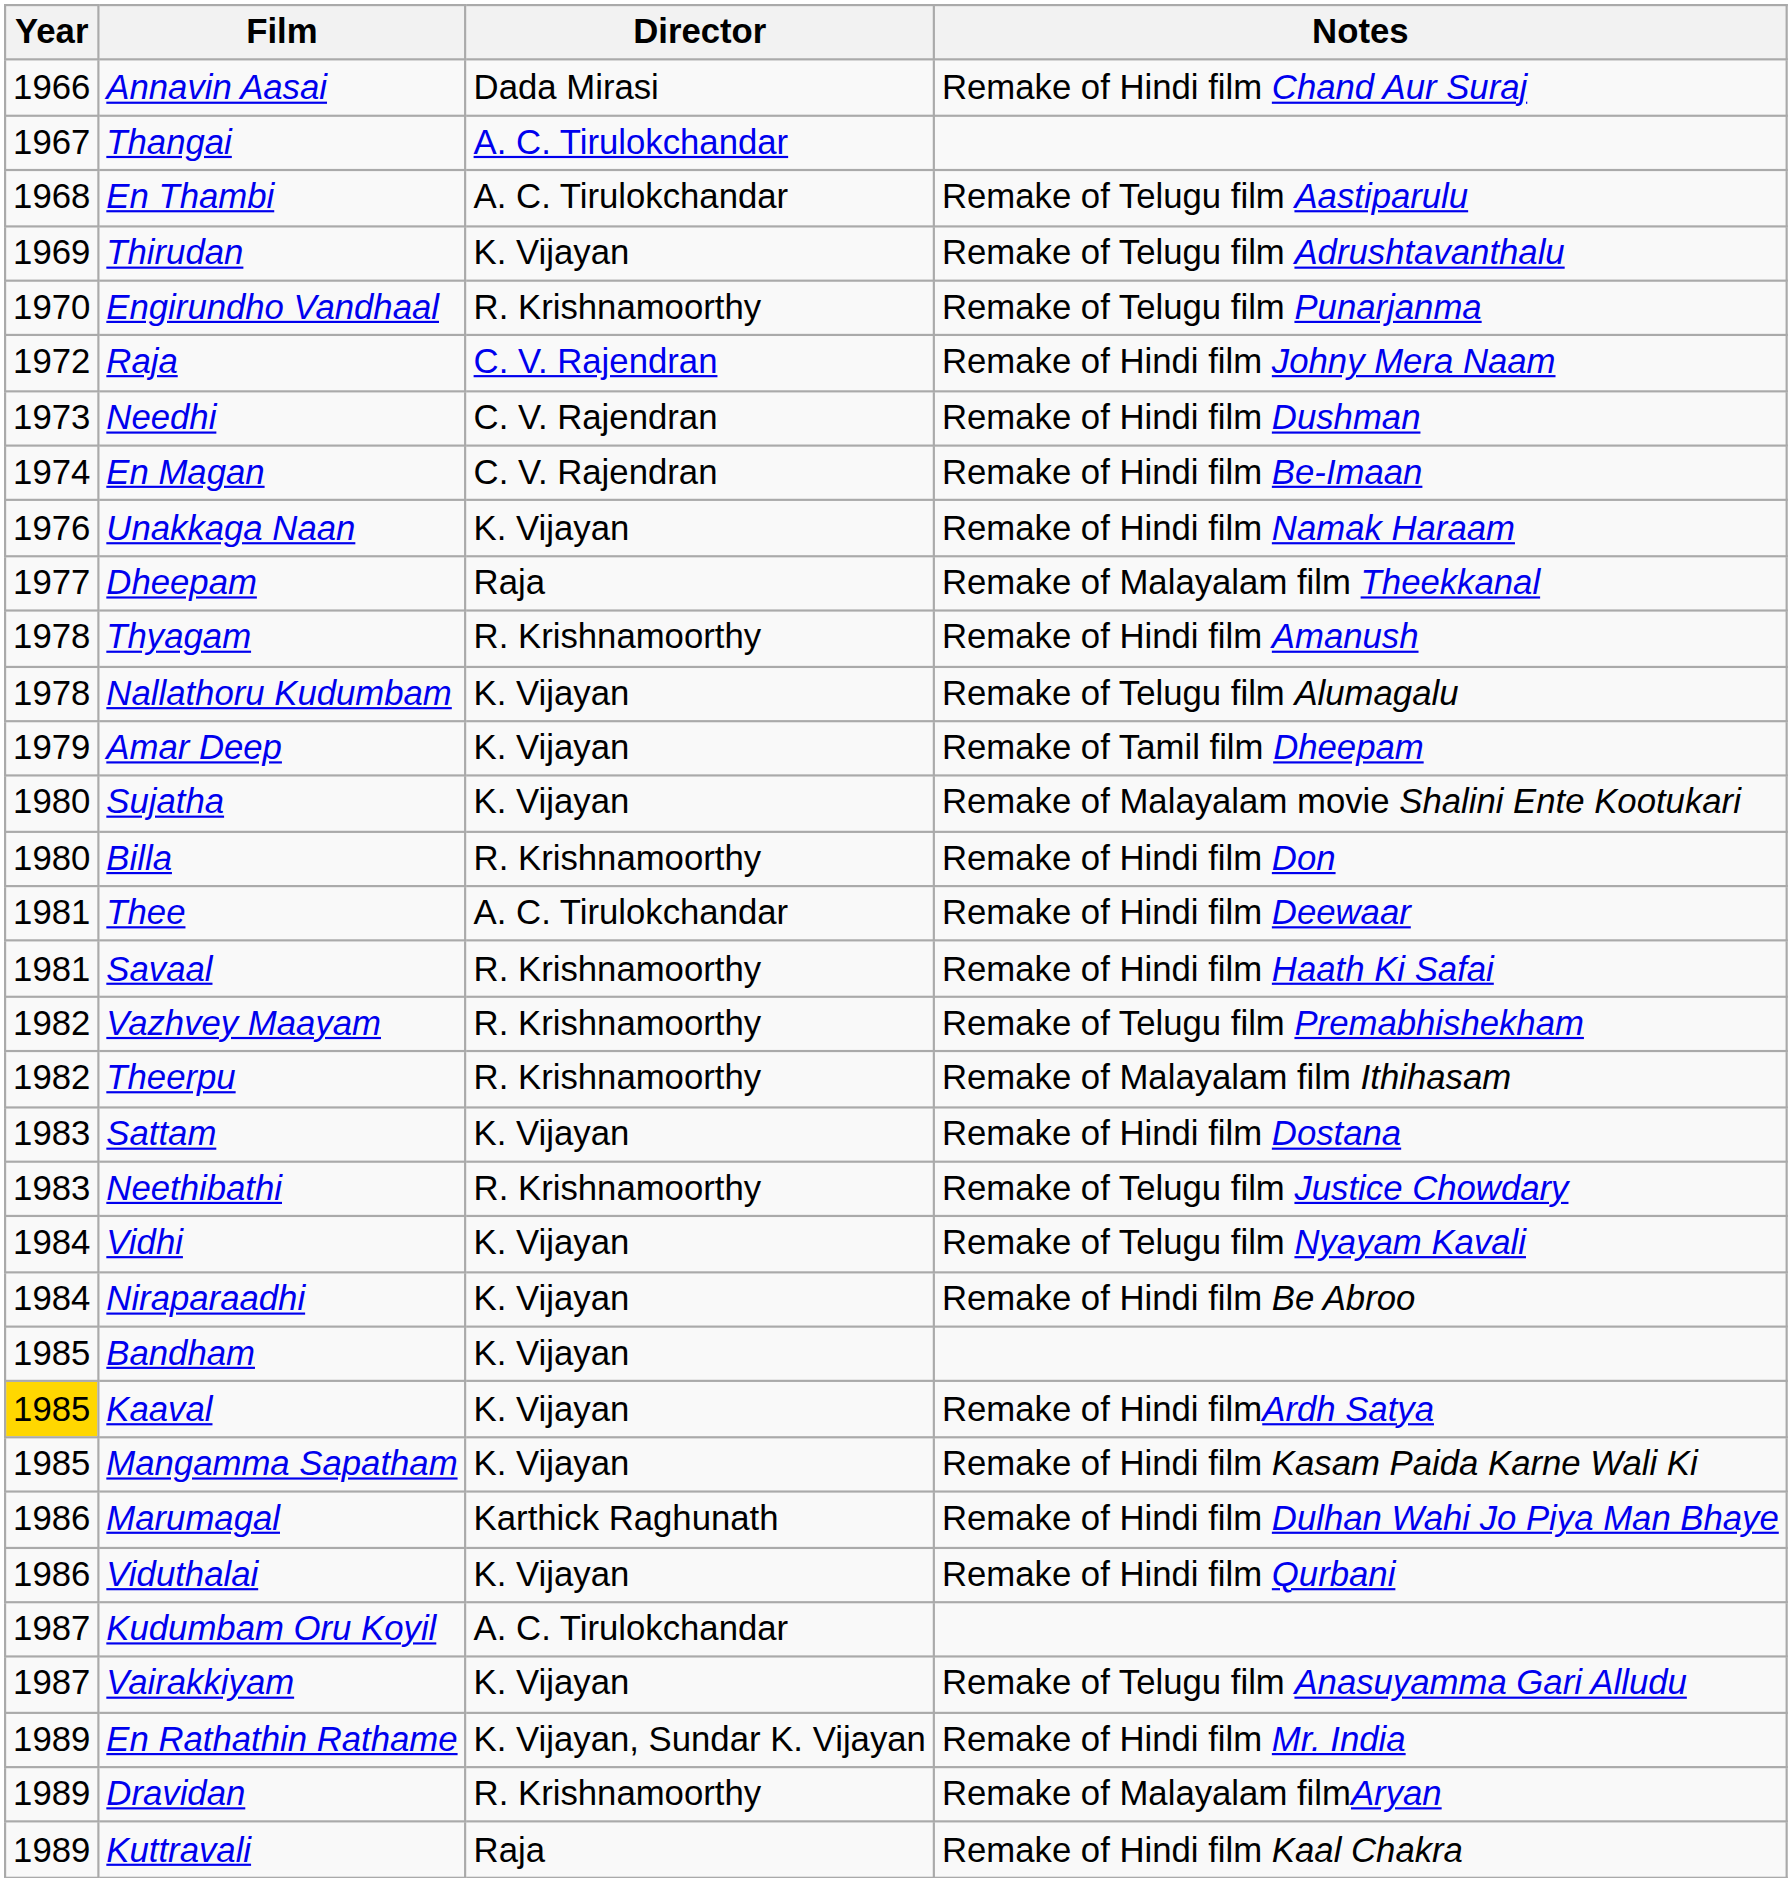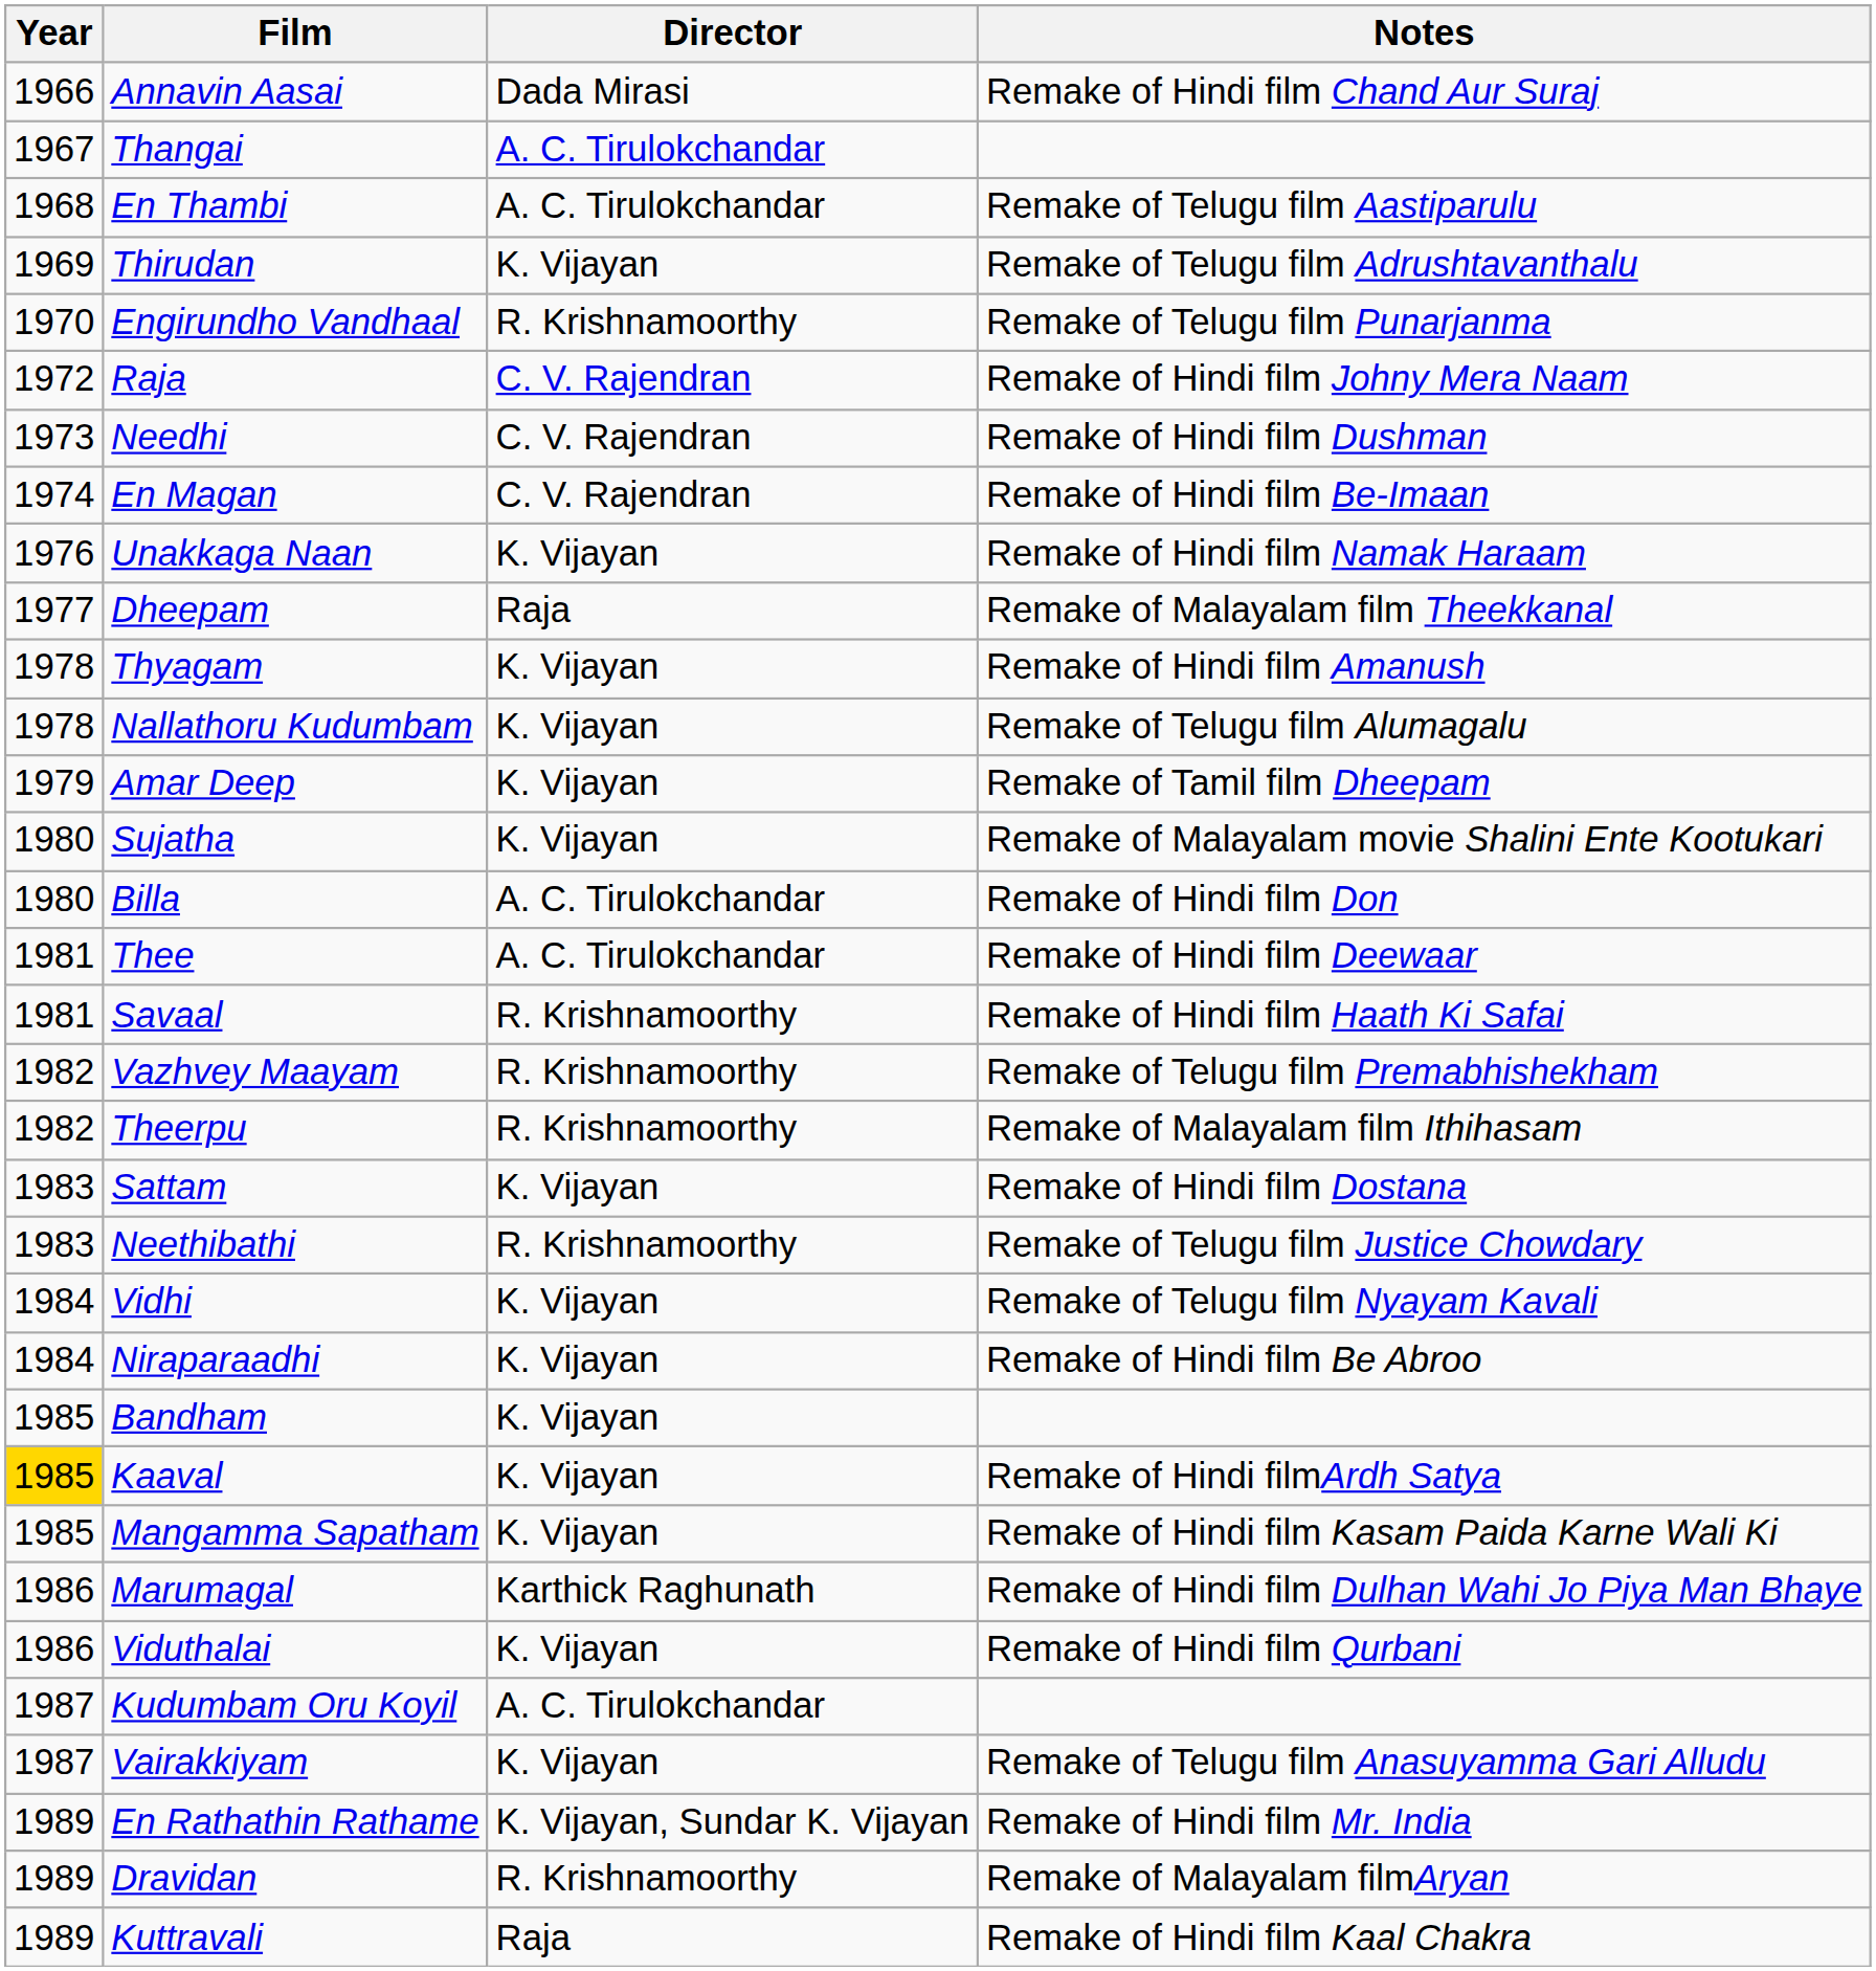Thyagam | Director: R. Krishnamoorthy -> K. Vijayan
Billa | Director: R. Krishnamoorthy -> A. C. Tirulokchandar
